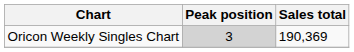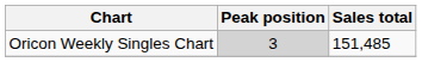Oricon Weekly Singles Chart | Sales total: 190,369 -> 151,485
